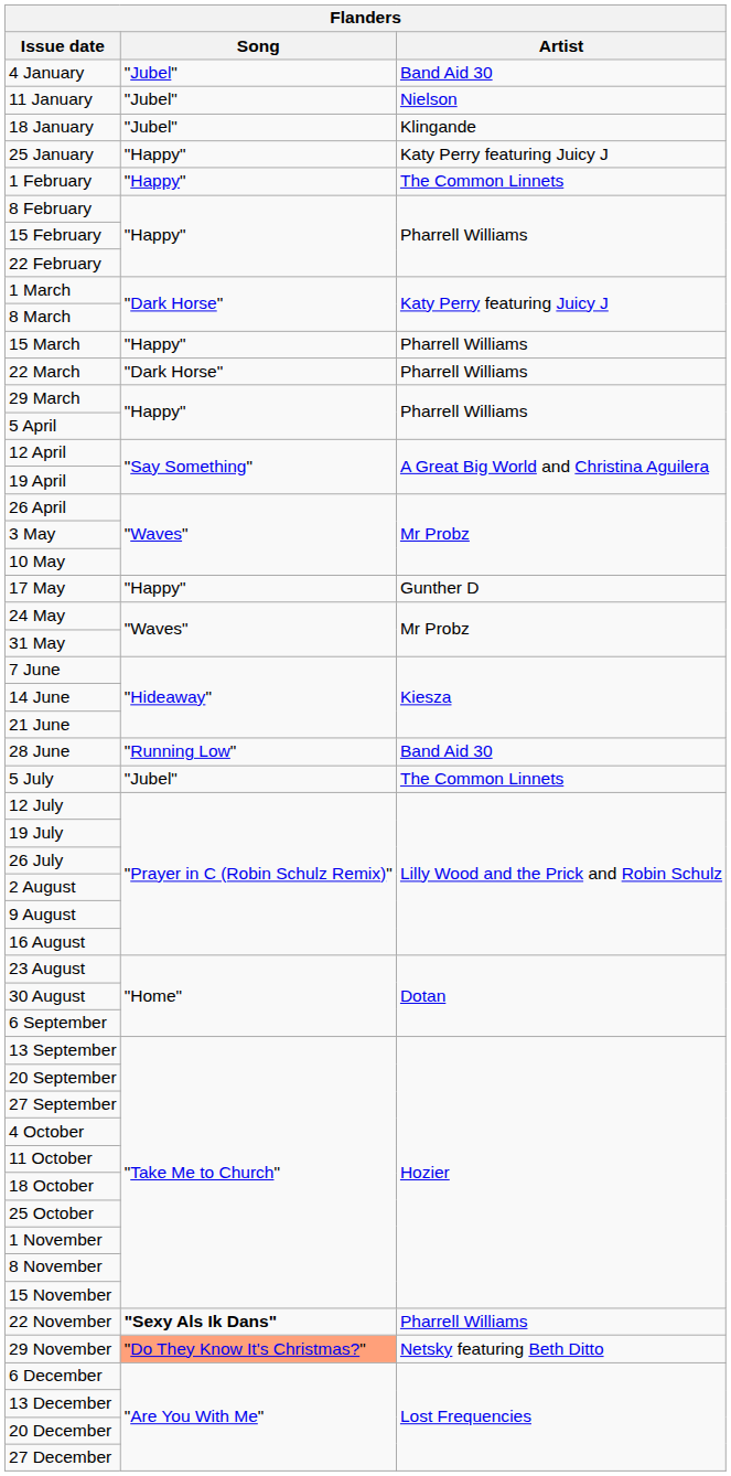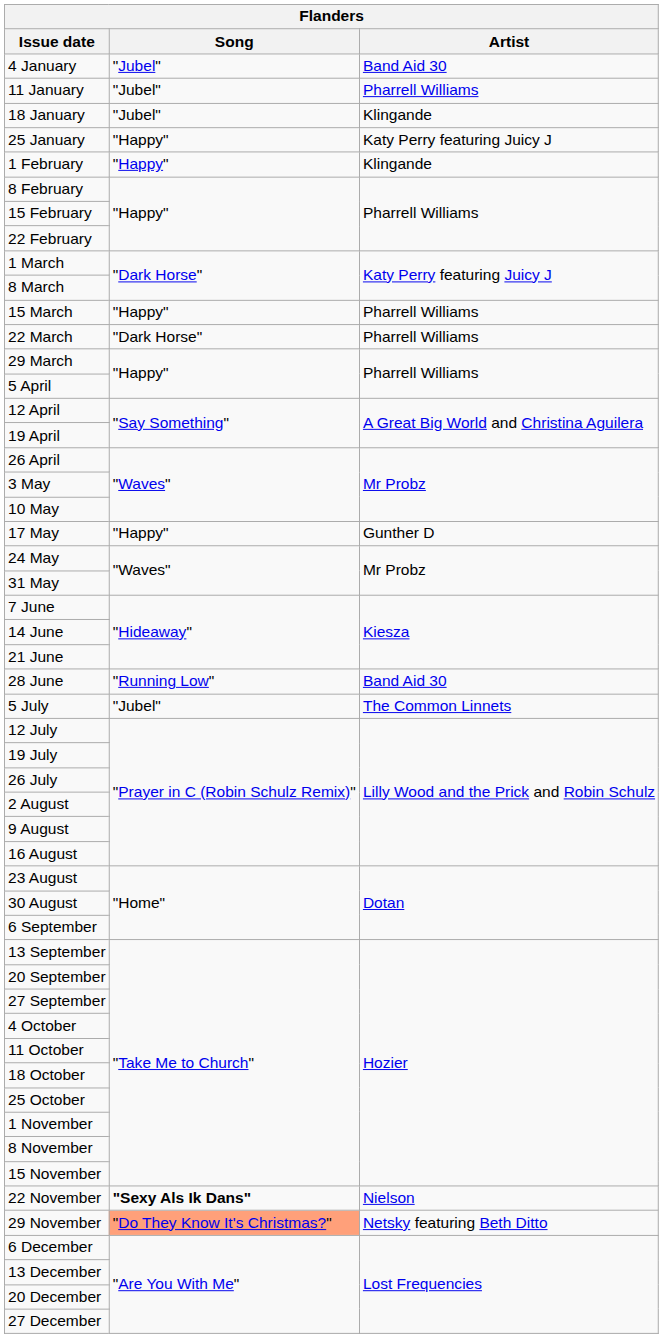11 January | Artist: Nielson -> Pharrell Williams
1 February | Artist: The Common Linnets -> Klingande
22 November | Artist: Pharrell Williams -> Nielson
